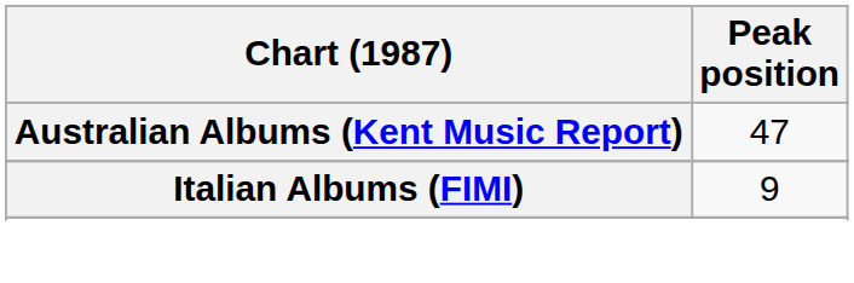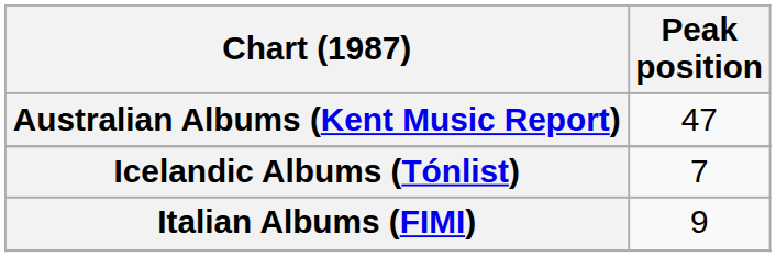+ row: Icelandic Albums (Tónlist) | 7
